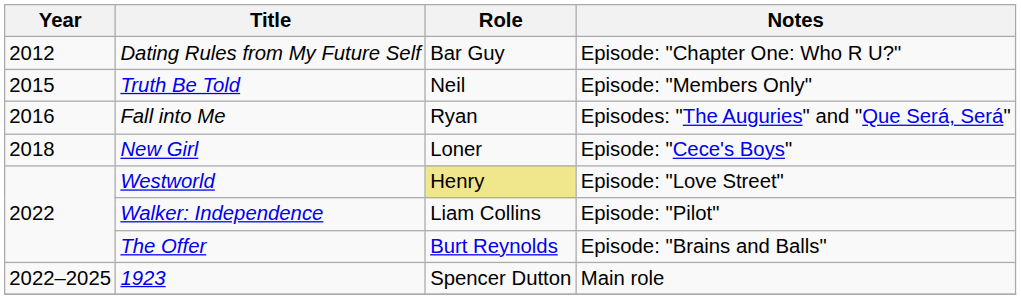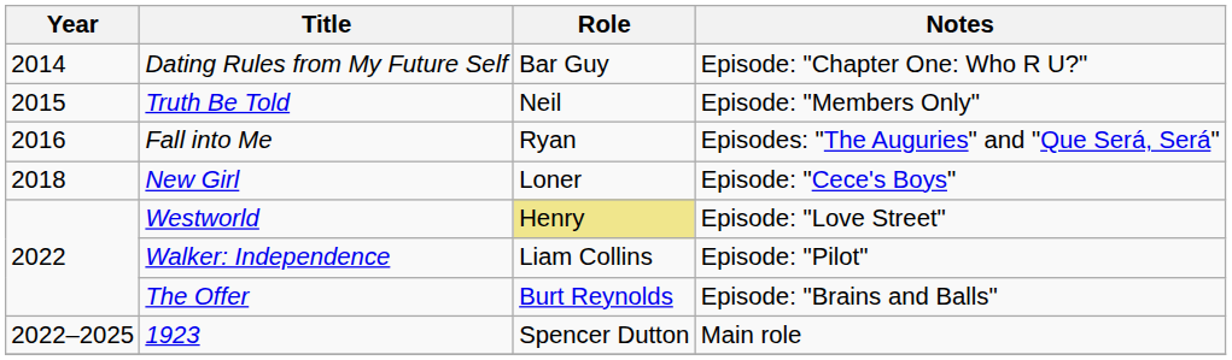Dating Rules from My Future Self | Year: 2012 -> 2014
